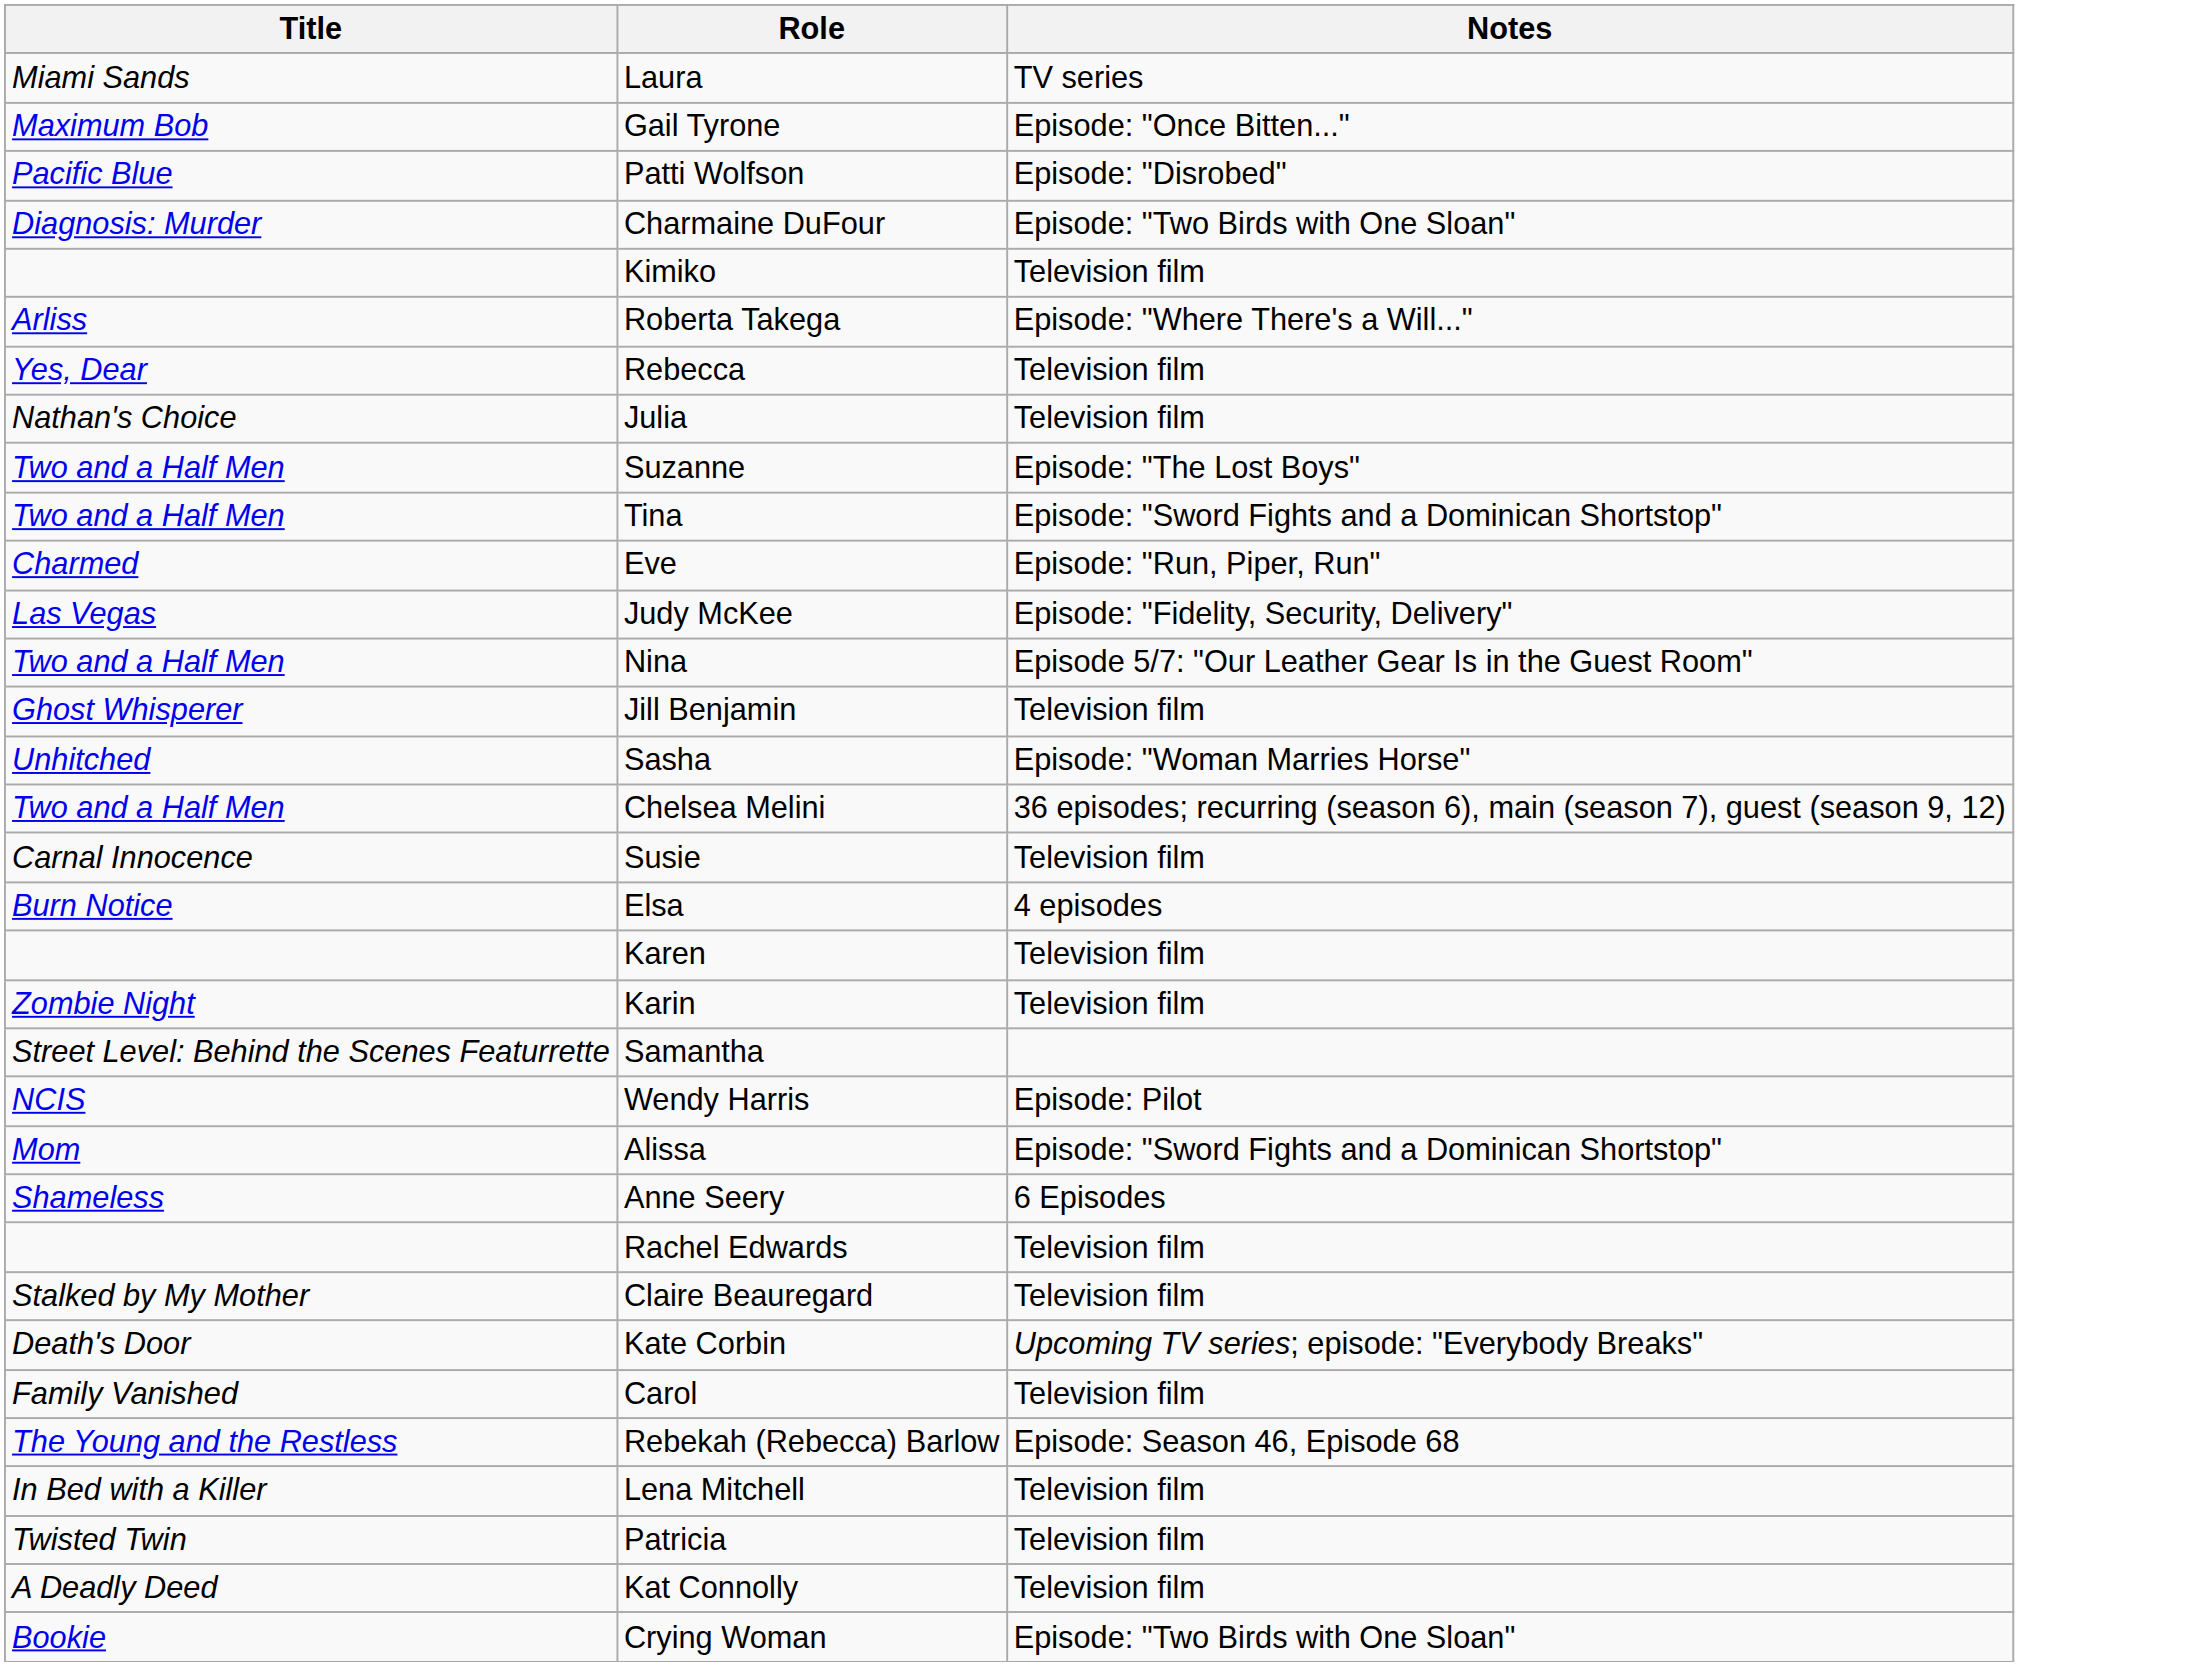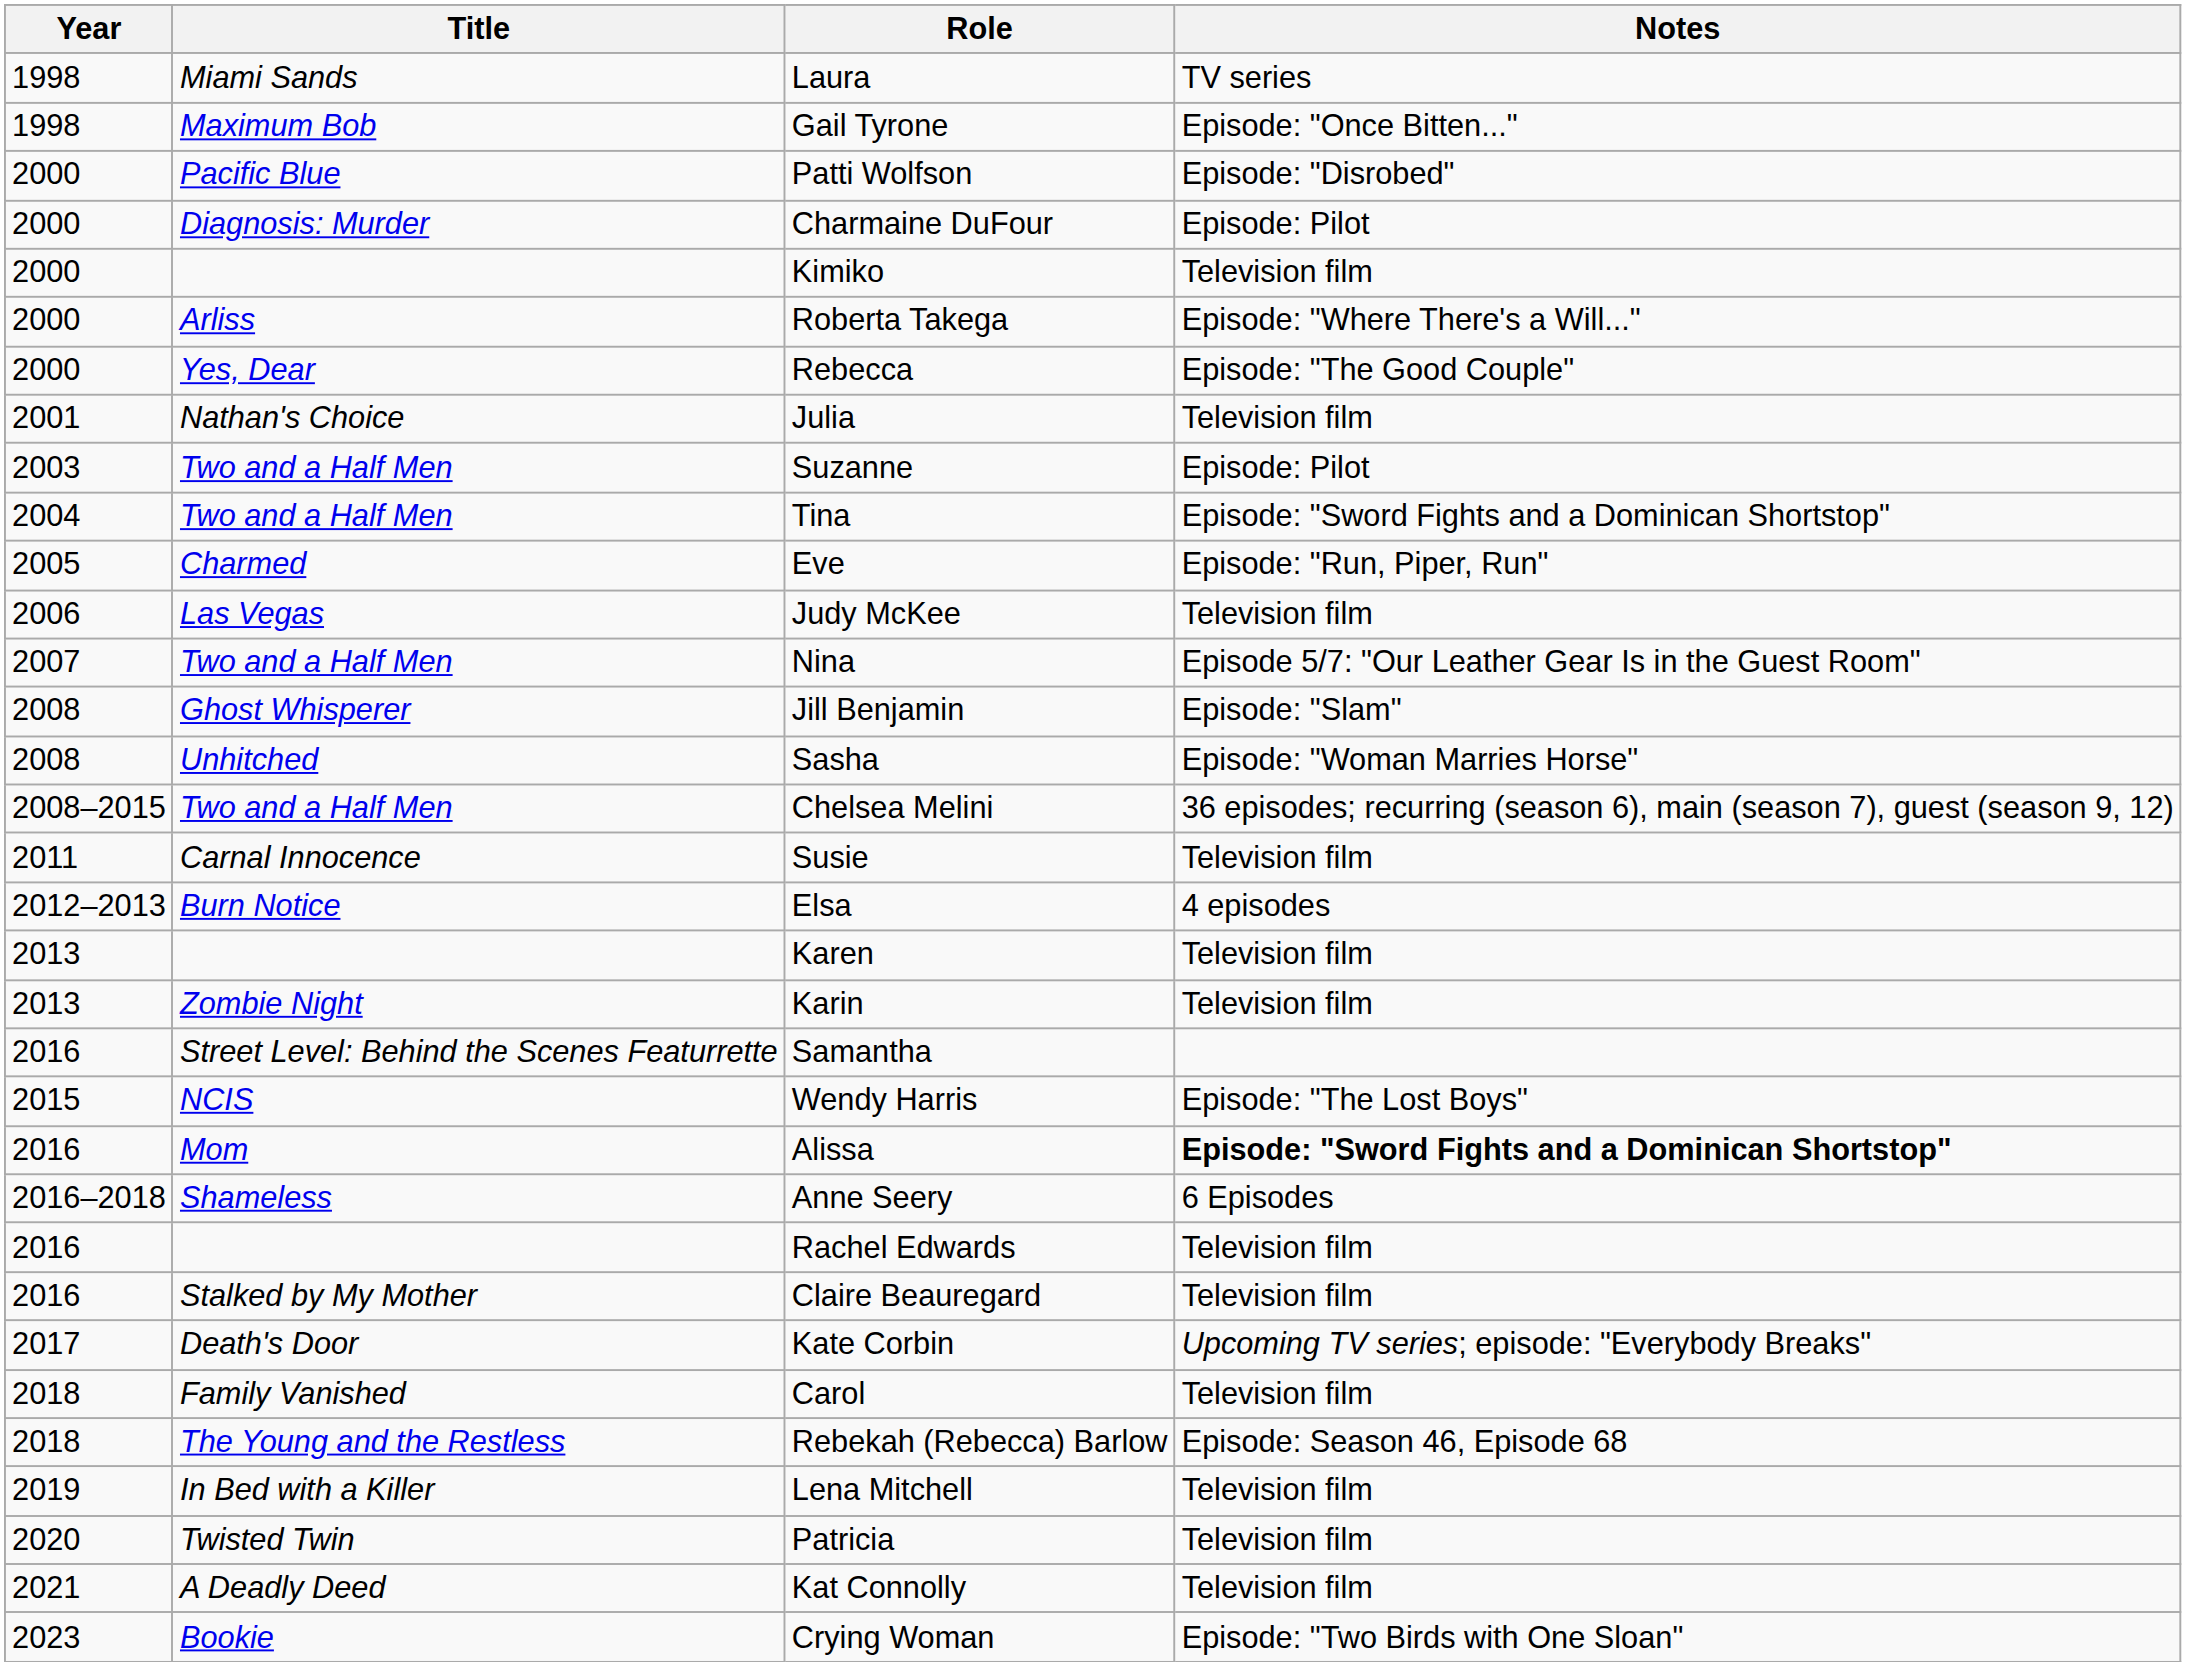+ column: Year | 1998 | 1998 | 2000 | 2000 | 2000 | 2000 | 2000 | 2001 | 2003 | 2004 | 2005 | 2006 | 2007 | 2008 | 2008 | 2008–2015 | 2011 | 2012–2013 | 2013 | 2013 | 2016 | 2015 | 2016 | 2016–2018 | 2016 | 2016 | 2017 | 2018 | 2018 | 2019 | 2020 | 2021 | 2023
Charmaine DuFour | Notes: Episode: "Two Birds with One Sloan" -> Episode: Pilot
Rebecca | Notes: Television film -> Episode: "The Good Couple"
Suzanne | Notes: Episode: "The Lost Boys" -> Episode: Pilot
Judy McKee | Notes: Episode: "Fidelity, Security, Delivery" -> Television film
Jill Benjamin | Notes: Television film -> Episode: "Slam"
Wendy Harris | Notes: Episode: Pilot -> Episode: "The Lost Boys"
Alissa | Notes: normal -> bold
